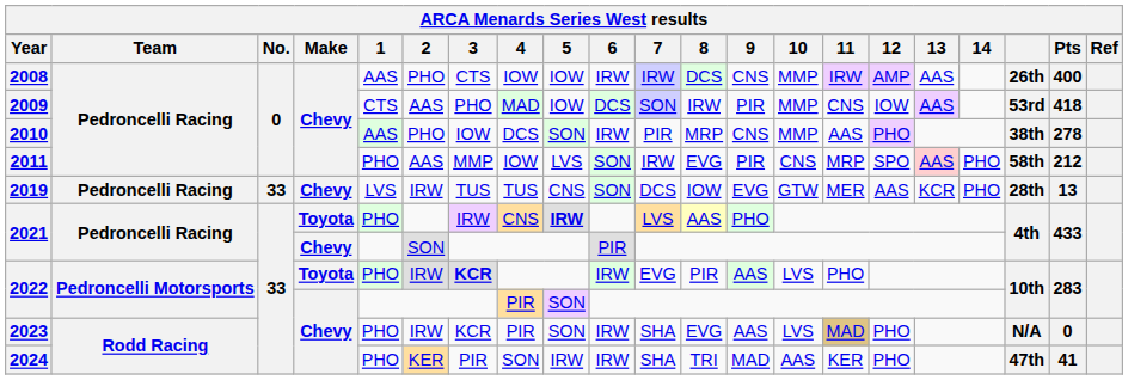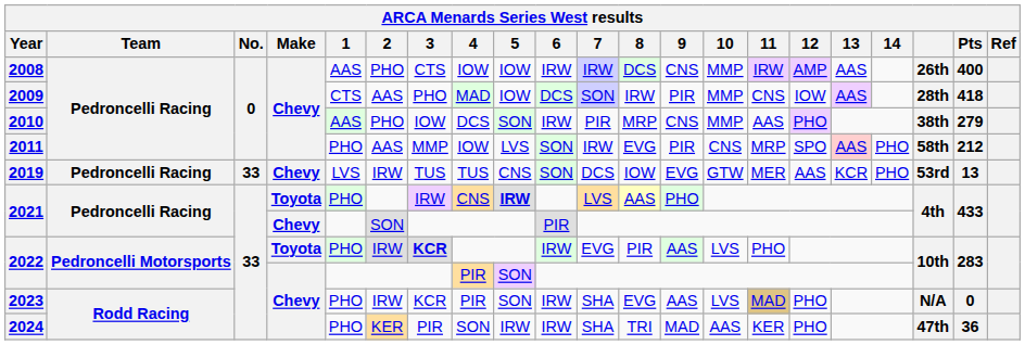2009 | column 19: 53rd -> 28th
2010 | Pts: 278 -> 279
2019 | column 19: 28th -> 53rd
2024 | Pts: 41 -> 36
